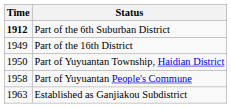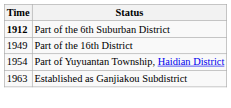Part of Yuyuantan Township, Haidian District | Time: 1950 -> 1954
- row: 1958 | Part of Yuyuantan People's Commune
